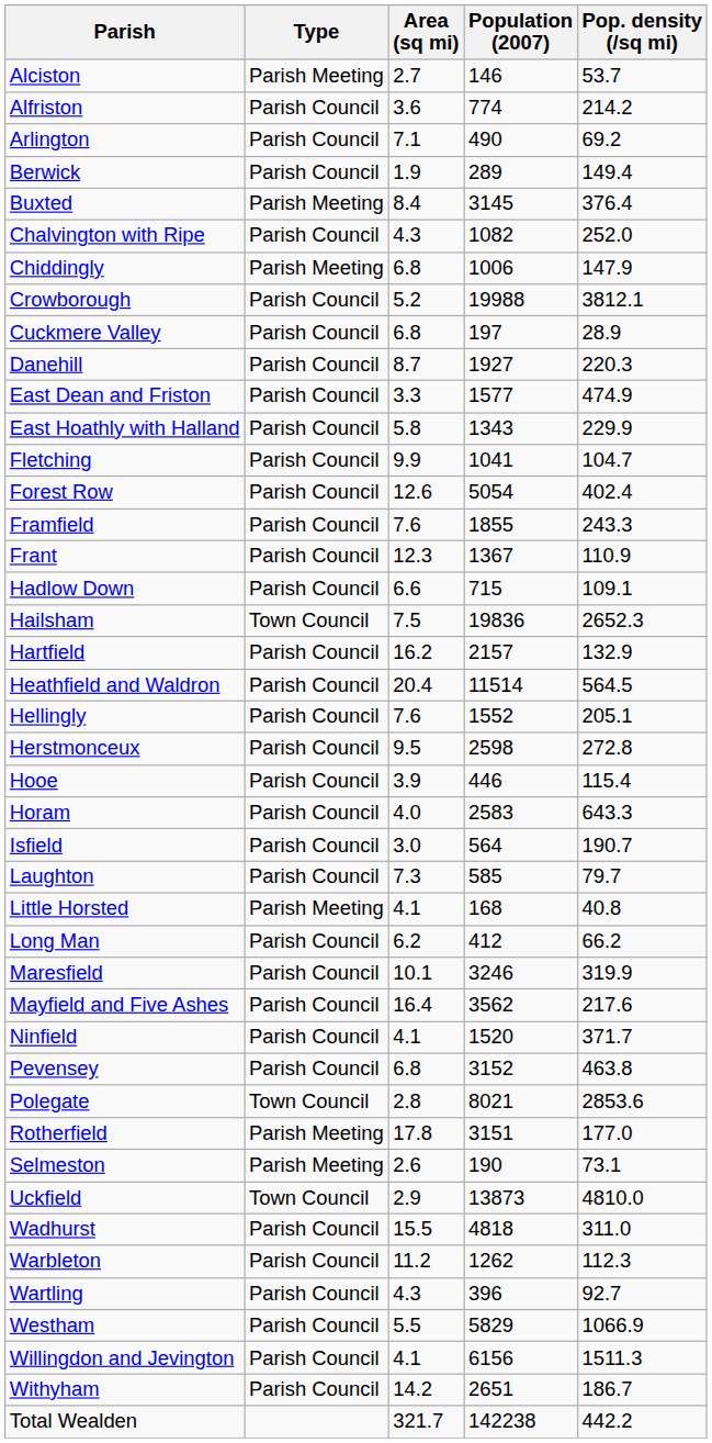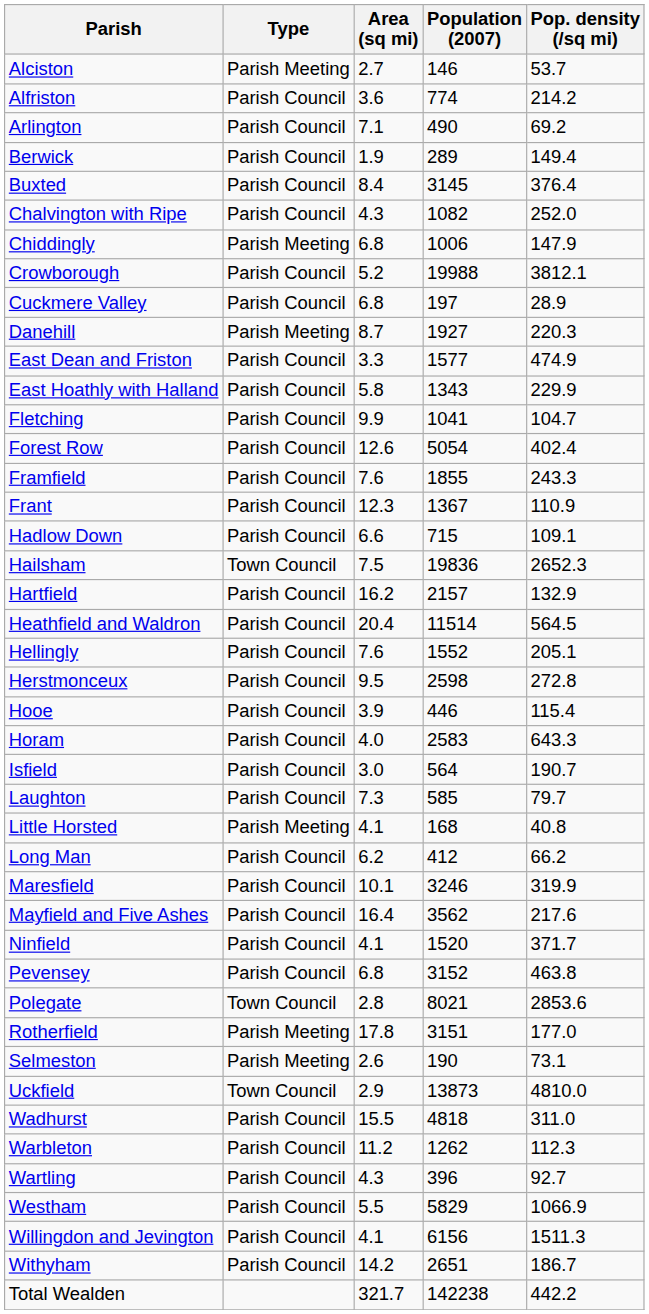Buxted | Type: Parish Meeting -> Parish Council
Danehill | Type: Parish Council -> Parish Meeting
